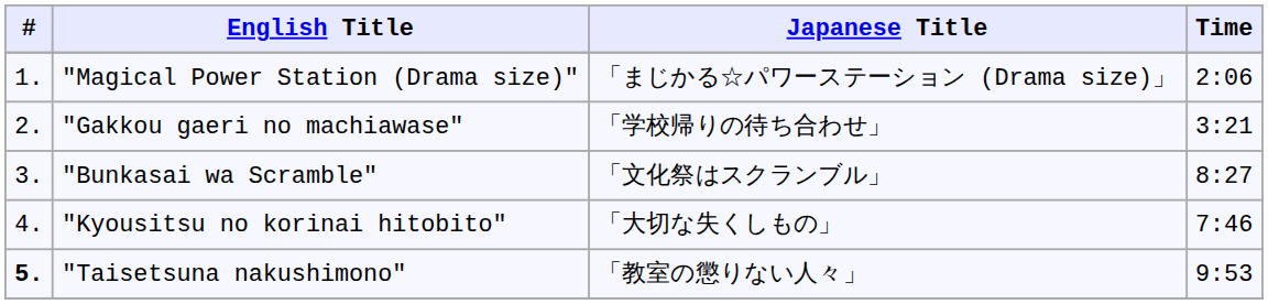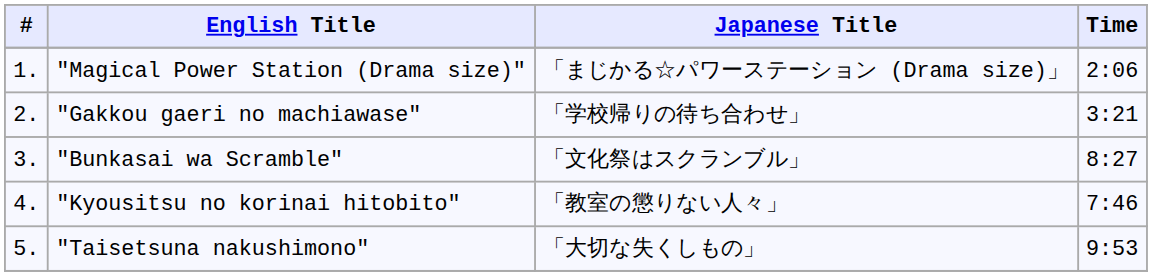"Kyousitsu no korinai hitobito" | Japanese Title: 「大切な失くしもの」 -> 「教室の懲りない人々」
"Taisetsuna nakushimono" | #: bold -> normal
"Taisetsuna nakushimono" | Japanese Title: 「教室の懲りない人々」 -> 「大切な失くしもの」
